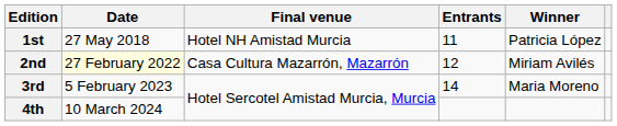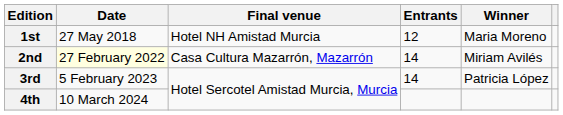1st | Entrants: 11 -> 12
1st | Winner: Patricia López -> Maria Moreno
2nd | Entrants: 12 -> 14
3rd | Winner: Maria Moreno -> Patricia López
